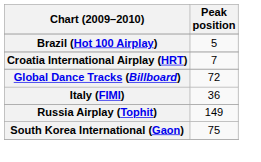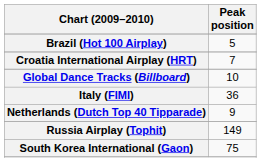Global Dance Tracks (Billboard) | Peak position: 72 -> 10
+ row: Netherlands (Dutch Top 40 Tipparade) | 9
